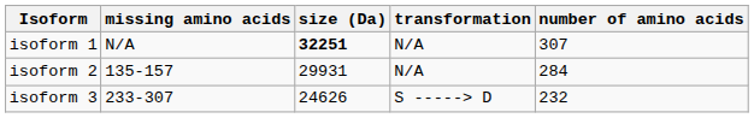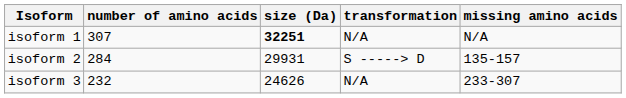columns swapped: number of amino acids <-> missing amino acids
isoform 2 | transformation: N/A -> S -----> D
isoform 3 | transformation: S -----> D -> N/A
